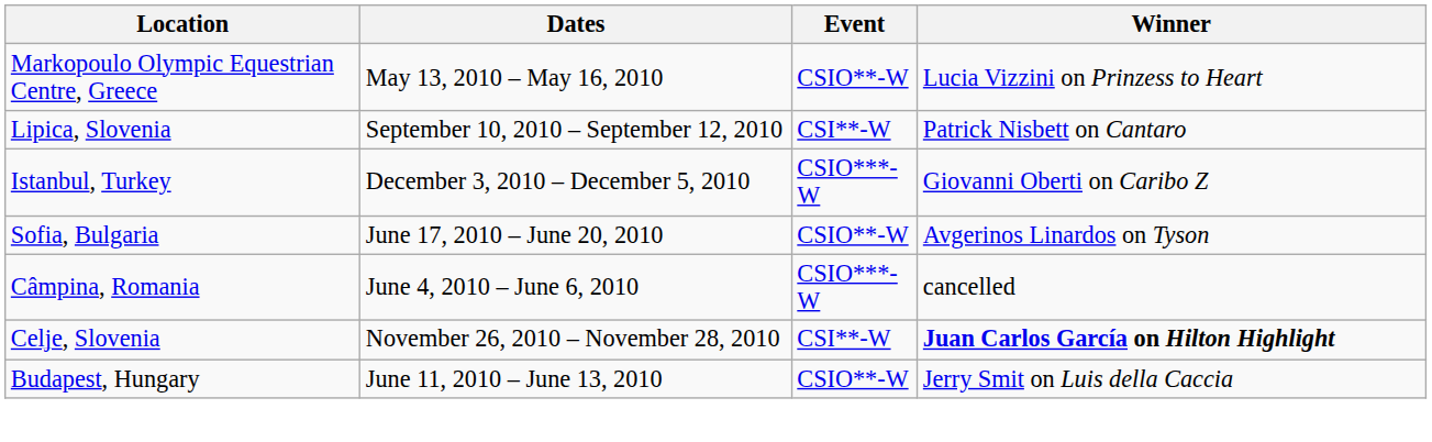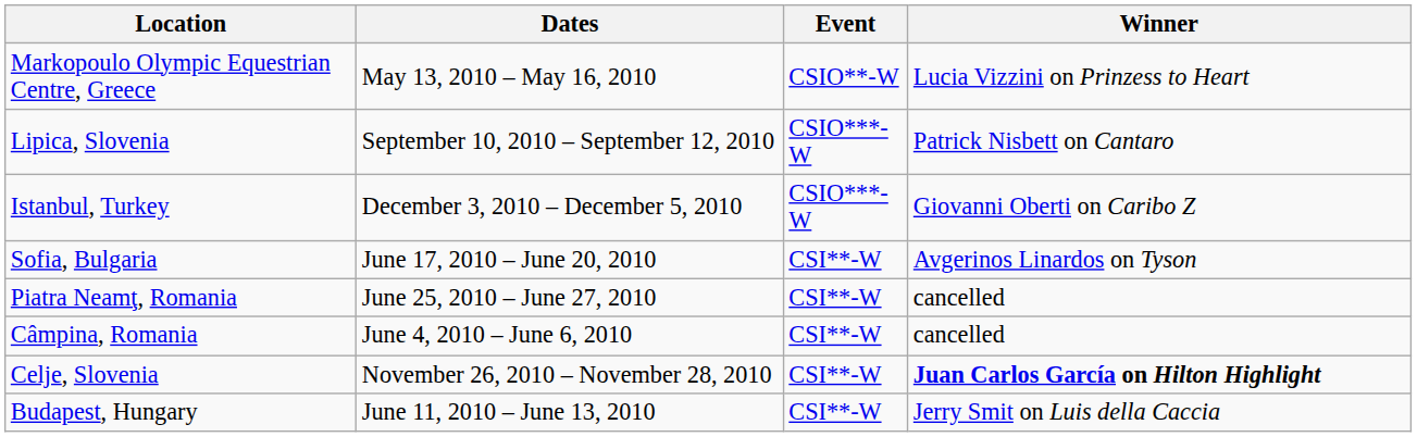Lipica, Slovenia | Event: CSI**-W -> CSIO***-W
Sofia, Bulgaria | Event: CSIO**-W -> CSI**-W
+ row: Piatra Neamţ, Romania | June 25, 2010 – June 27, 2010 | CSI**-W | cancelled
Câmpina, Romania | Event: CSIO***-W -> CSI**-W
Budapest, Hungary | Event: CSIO**-W -> CSI**-W
